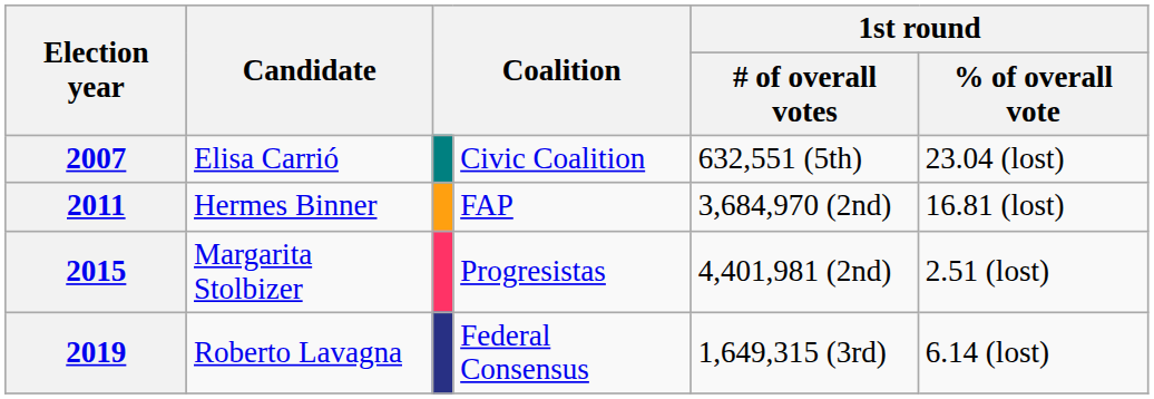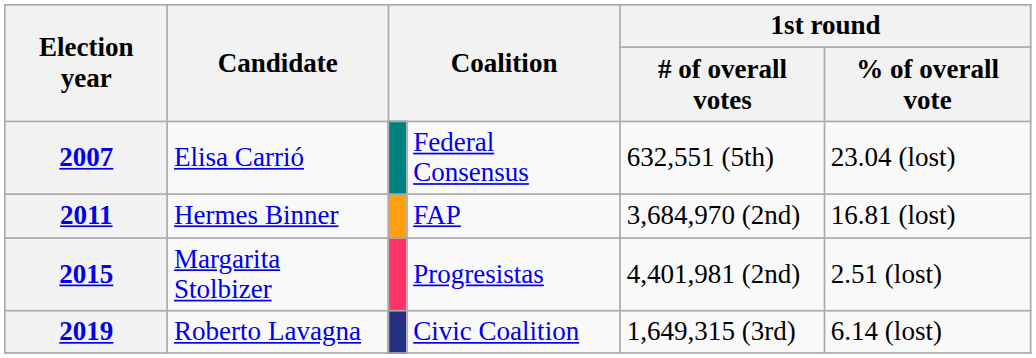2007 | column 4: Civic Coalition -> Federal Consensus
2019 | column 4: Federal Consensus -> Civic Coalition
